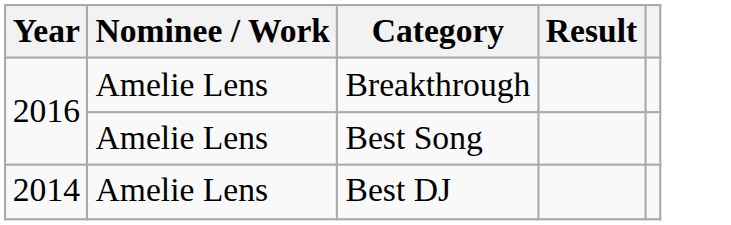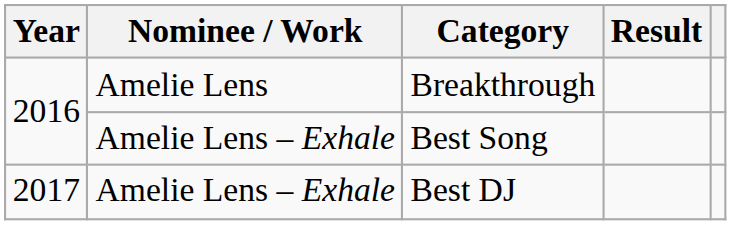Best Song | Nominee / Work: Amelie Lens -> Amelie Lens – Exhale
Best DJ | Year: 2014 -> 2017
Best DJ | Nominee / Work: Amelie Lens -> Amelie Lens – Exhale
